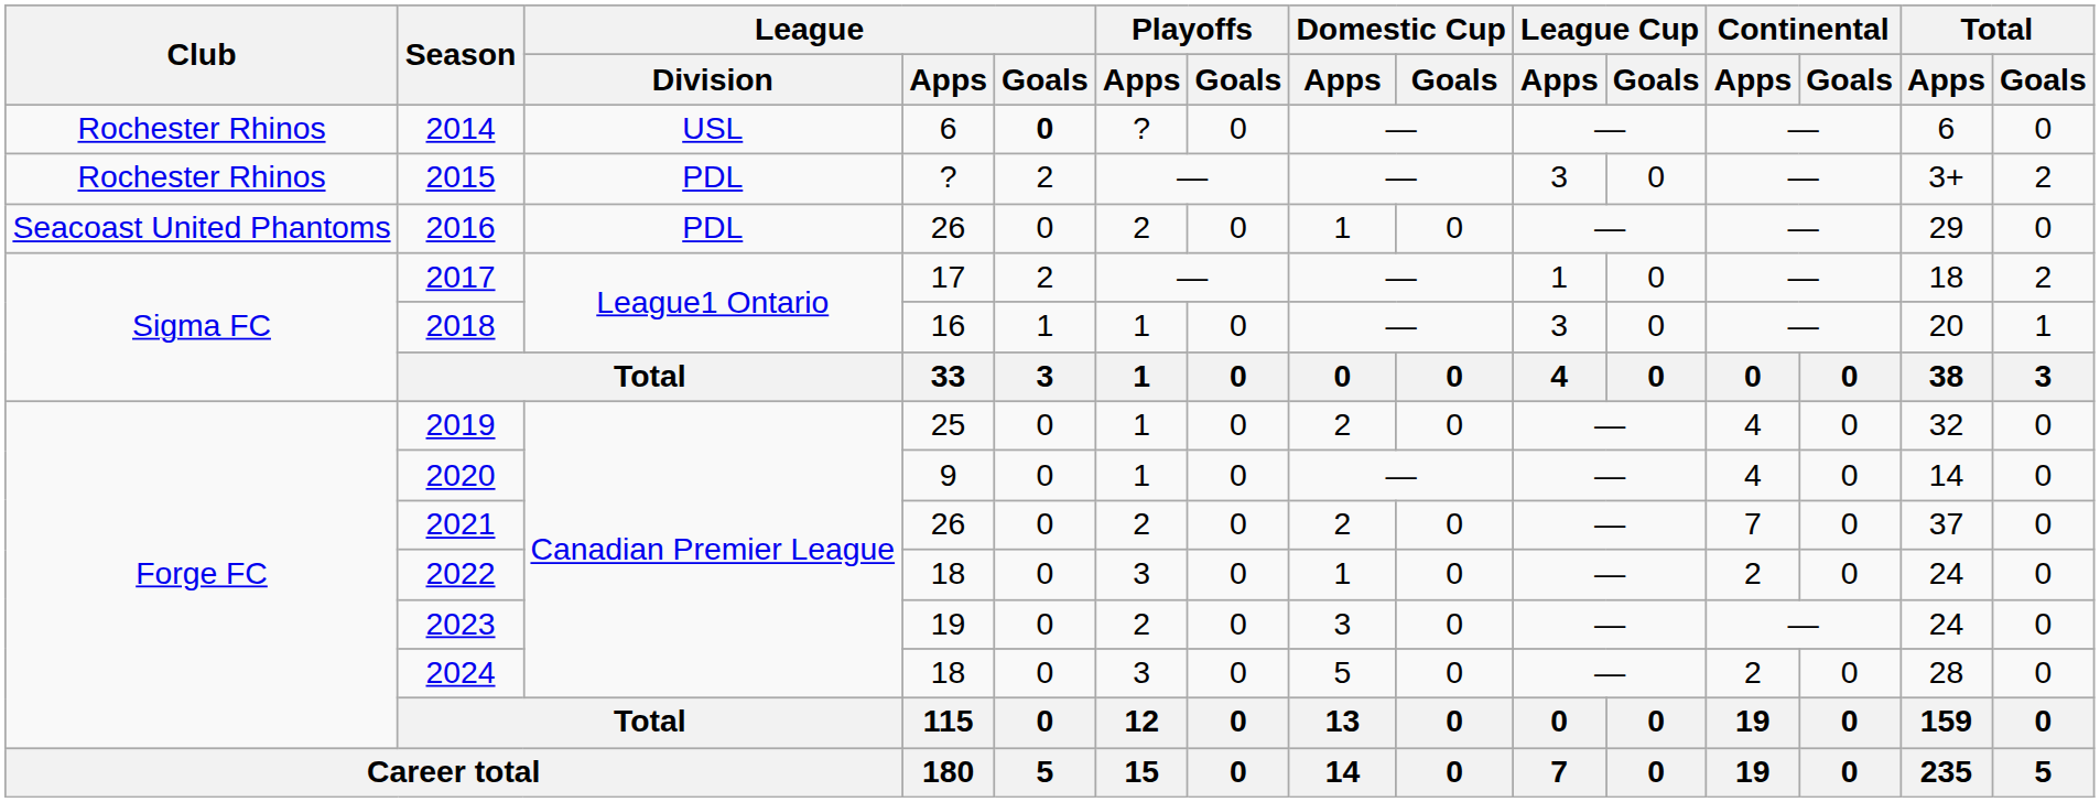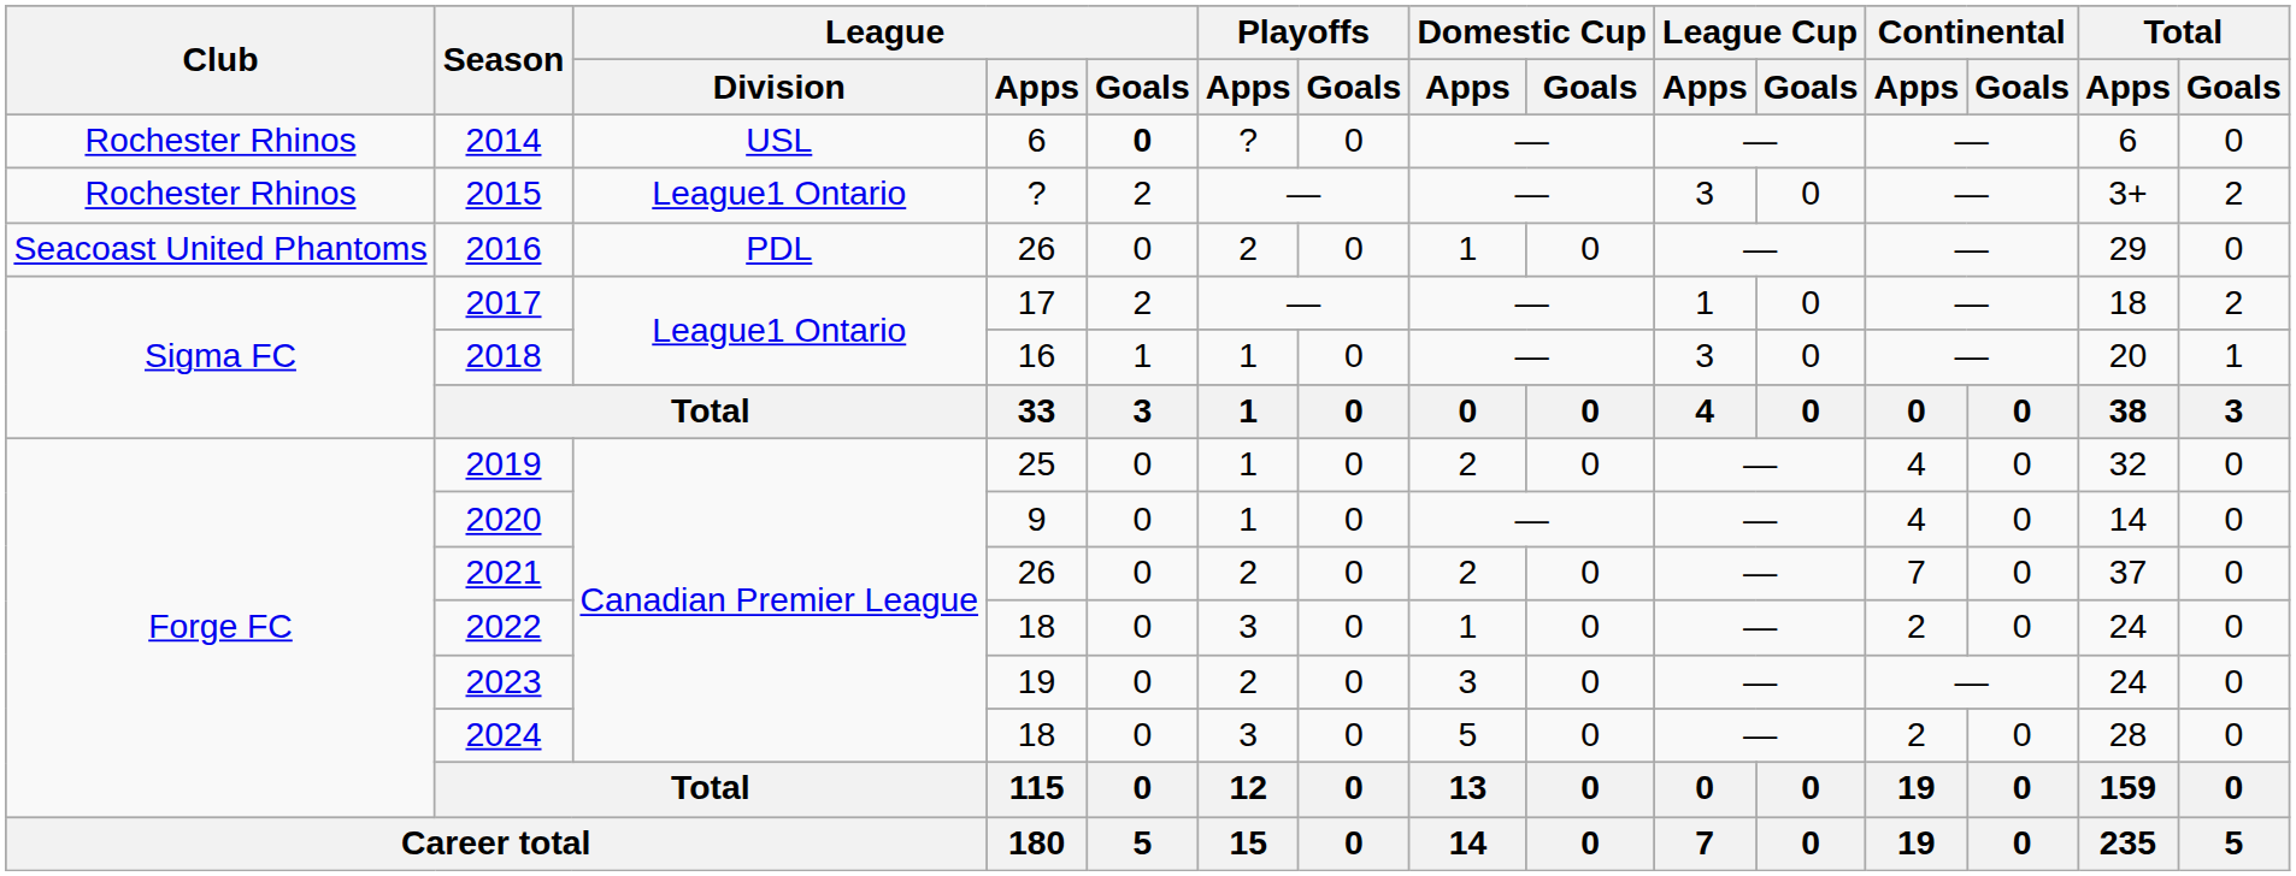2015 | League / Division: PDL -> League1 Ontario
